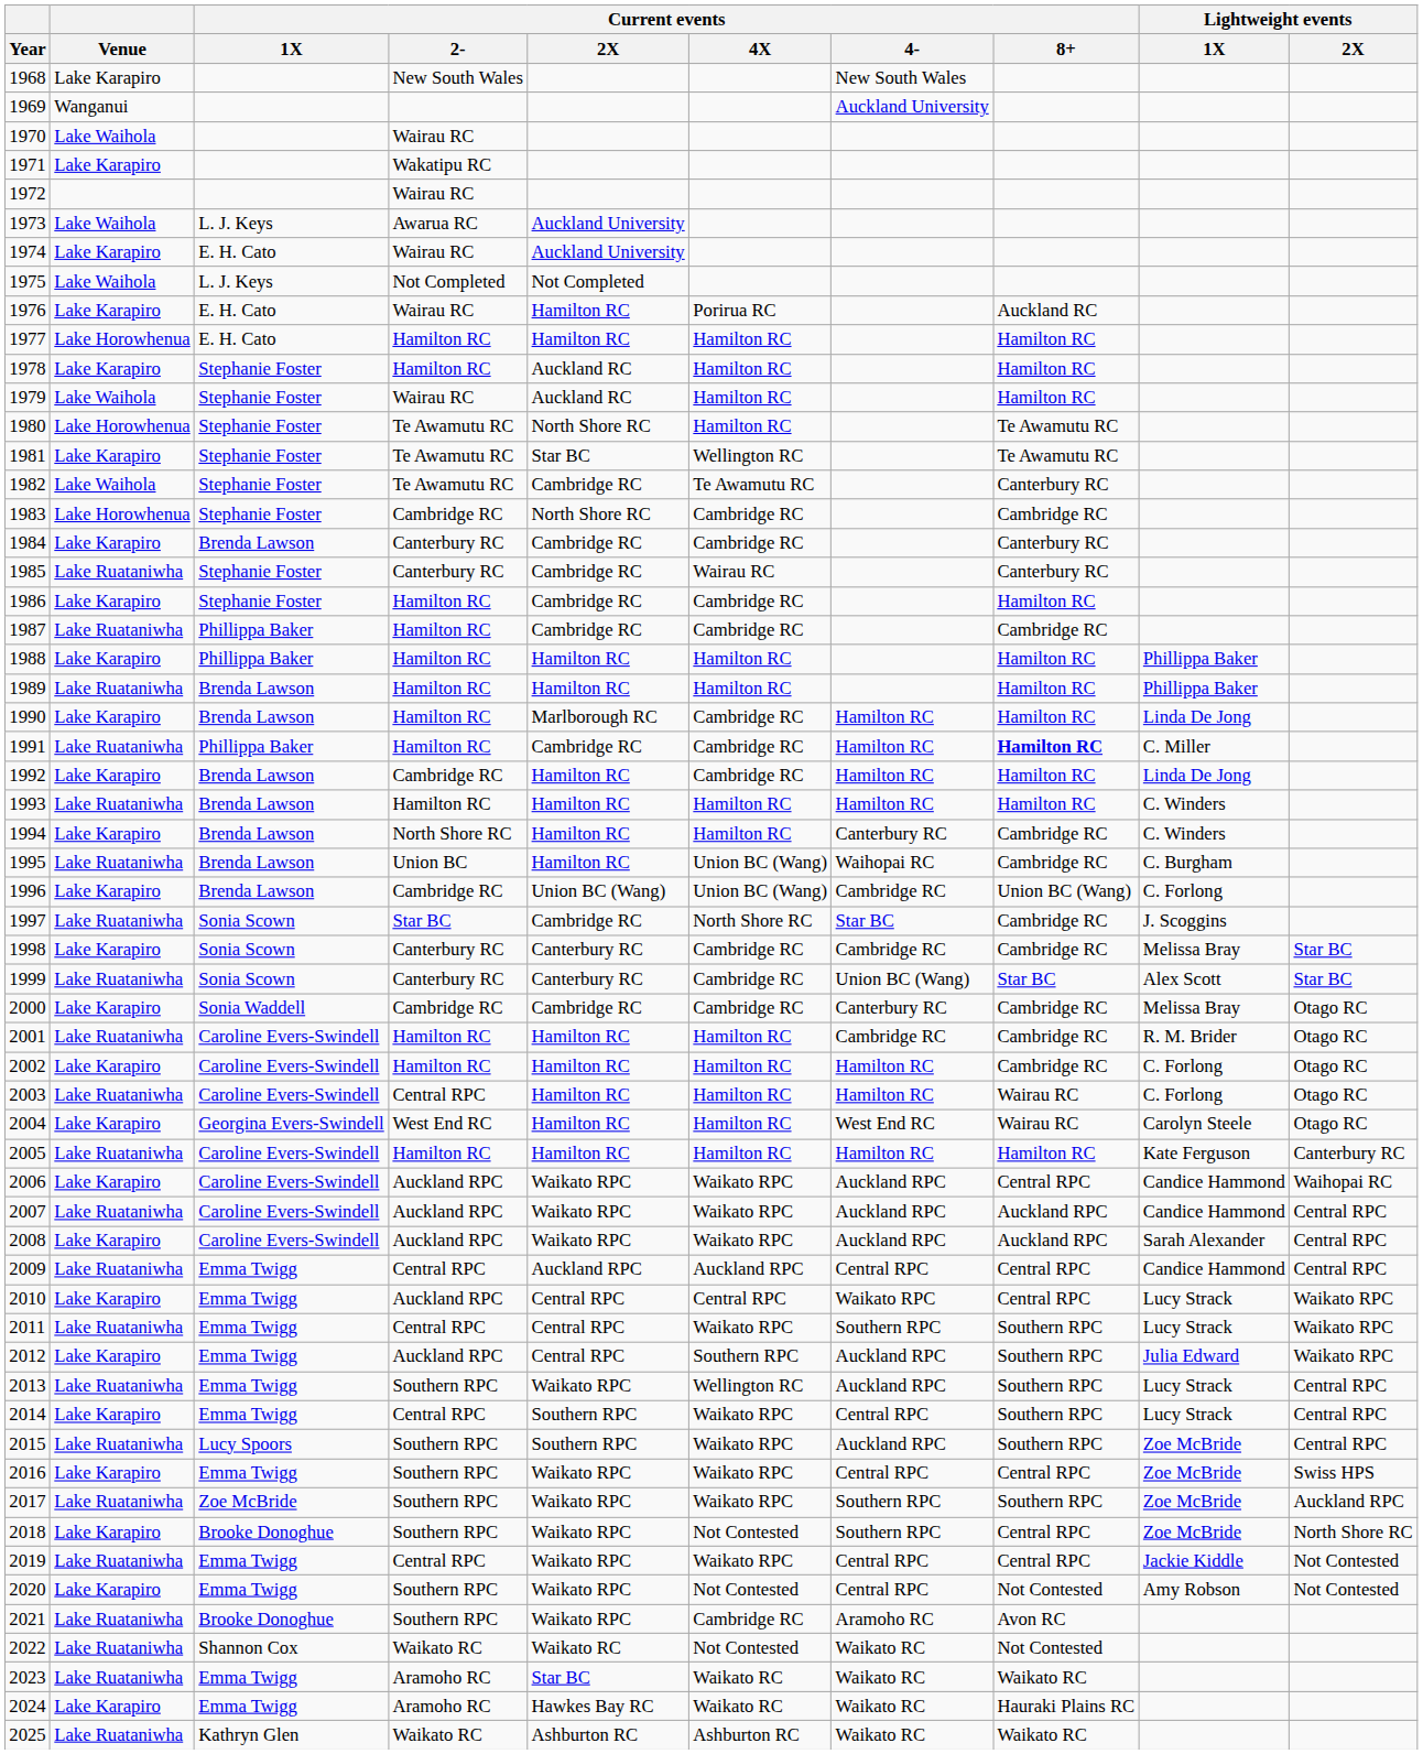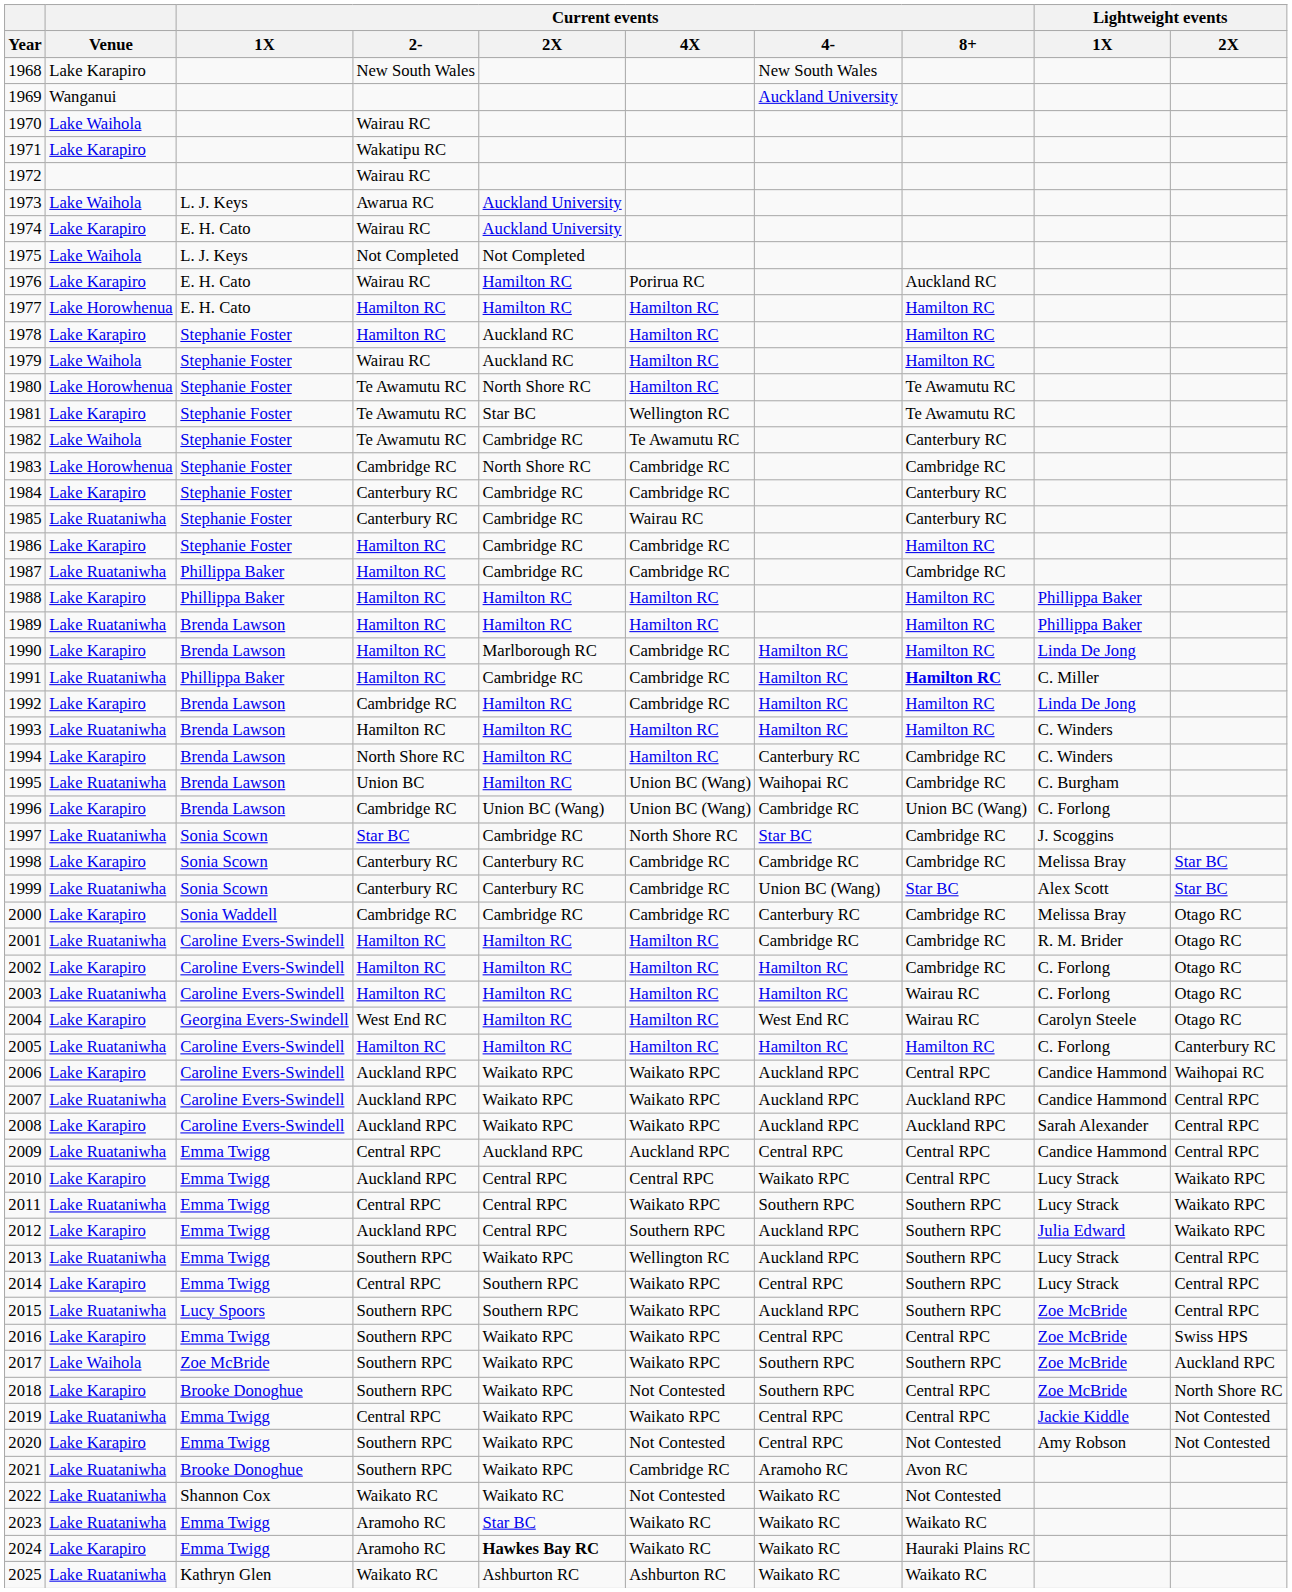1984 | Current events / 1X: Brenda Lawson -> Stephanie Foster
2003 | Current events / 2-: Central RPC -> Hamilton RC
2005 | Lightweight events / 1X: Kate Ferguson -> C. Forlong
2017 | Venue: Lake Ruataniwha -> Lake Waihola
2024 | Current events / 2X: normal -> bold
